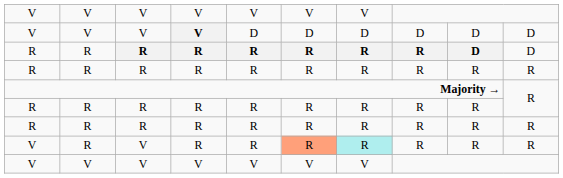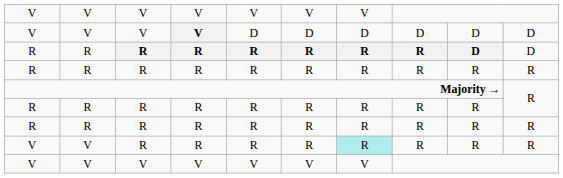V / R | column 2: R -> V
V / R | column 3: V -> R
V / R | column 6: lightsalmon background -> no background
